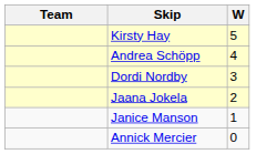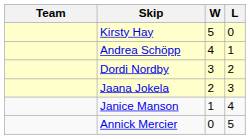+ column: L | 0 | 1 | 2 | 3 | 4 | 5
